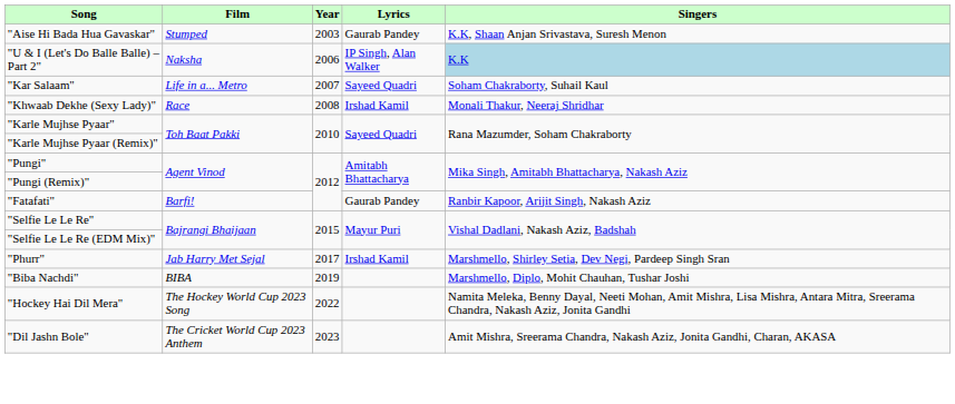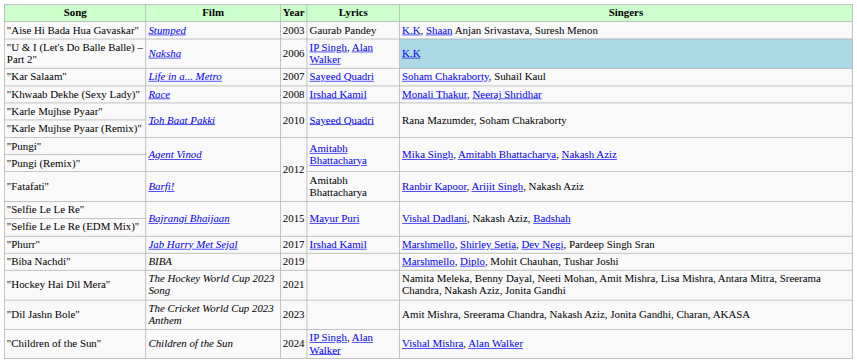"Fatafati" | Lyrics: Gaurab Pandey -> Amitabh Bhattacharya
"Hockey Hai Dil Mera" | Year: 2022 -> 2021
+ row: "Children of the Sun" | Children of the Sun | 2024 | IP Singh, Alan Walker | Vishal Mishra, Alan Walker
